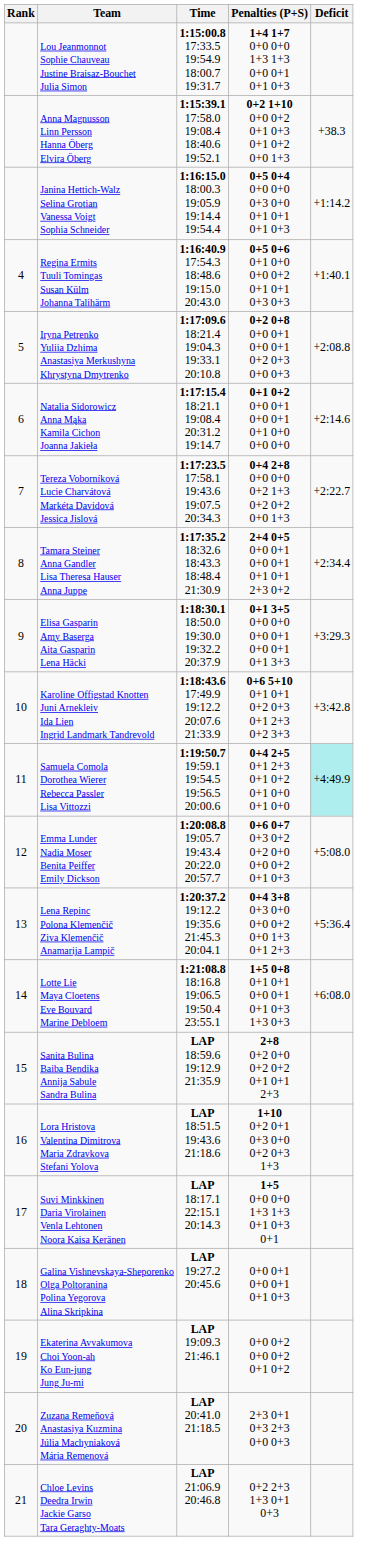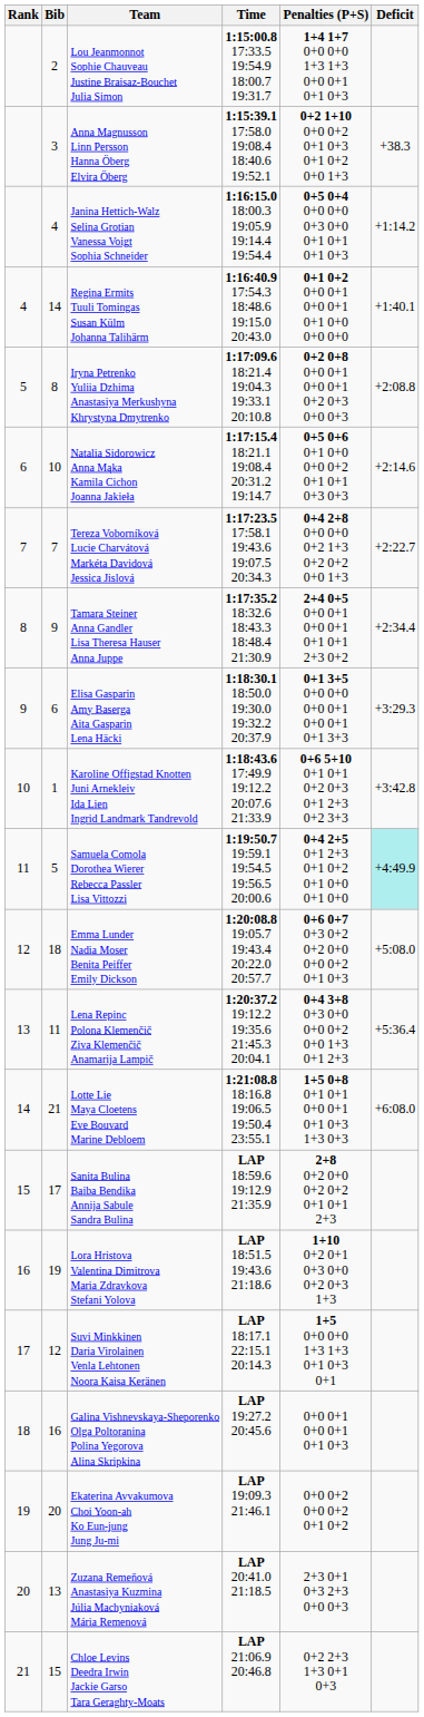+ column: Bib | 2 | 3 | 4 | 14 | 8 | 10 | 7 | 9 | 6 | 1 | 5 | 18 | 11 | 21 | 17 | 19 | 12 | 16 | 20 | 13 | 15
Regina Ermits Tuuli Tomingas Susan Külm Johanna Talihärm | Penalties (P+S): 0+5 0+6 0+1 0+0 0+0 0+2 0+1 0+1 0+3 0+3 -> 0+1 0+2 0+0 0+1 0+0 0+1 0+1 0+0 0+0 0+0
Natalia Sidorowicz Anna Mąka Kamila Cichon Joanna Jakieła | Penalties (P+S): 0+1 0+2 0+0 0+1 0+0 0+1 0+1 0+0 0+0 0+0 -> 0+5 0+6 0+1 0+0 0+0 0+2 0+1 0+1 0+3 0+3
